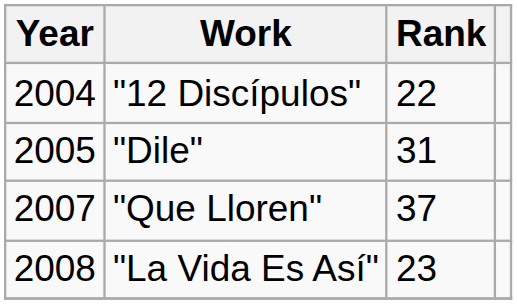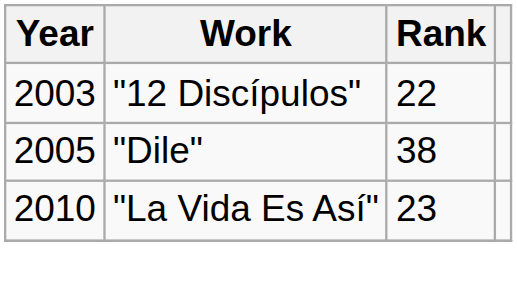"12 Discípulos" | Year: 2004 -> 2003
"Dile" | Rank: 31 -> 38
- row: 2007 | "Que Lloren" | 37
"La Vida Es Así" | Year: 2008 -> 2010
